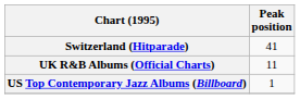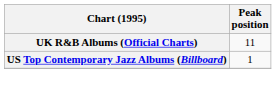- row: Switzerland (Hitparade) | 41
